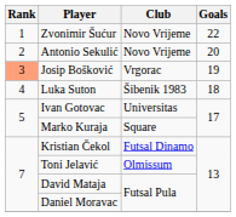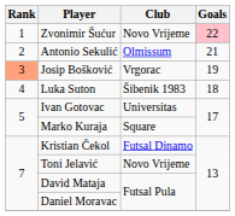Zvonimir Šućur | Goals: no background -> pink background
Antonio Sekulić | Club: Novo Vrijeme -> Olmissum
Antonio Sekulić | Goals: 20 -> 21
Toni Jelavić | Club: Olmissum -> Novo Vrijeme
